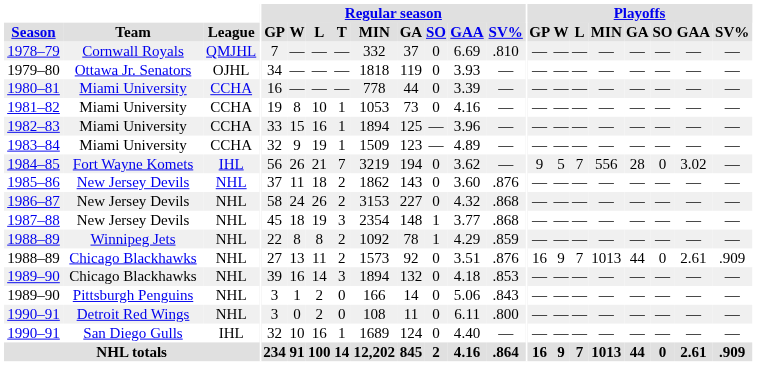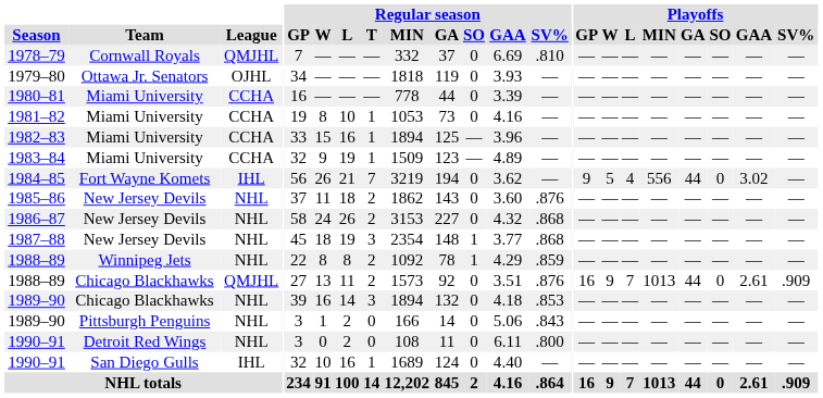1984–85 | Playoffs / L: 7 -> 4
1984–85 | Playoffs / GA: 28 -> 44
1988–89 / Chicago Blackhawks | League: NHL -> QMJHL
